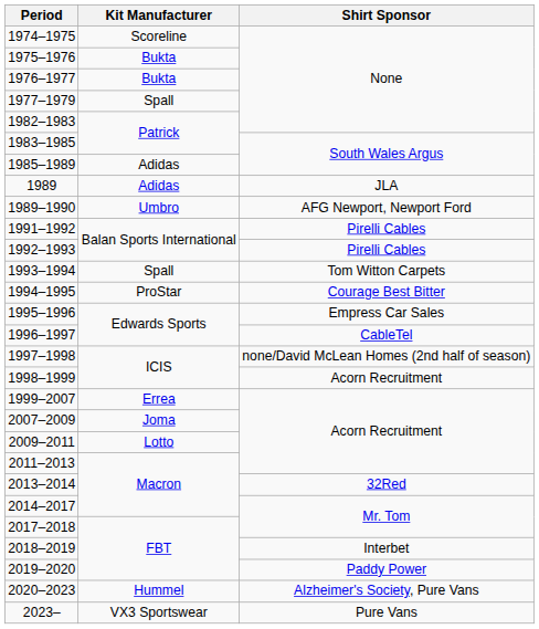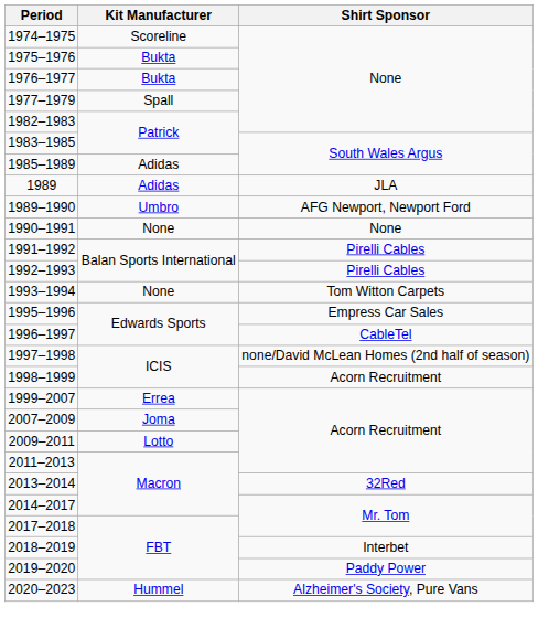+ row: 1990–1991 | None | None
1993–1994 | Kit Manufacturer: Spall -> None
- row: 1994–1995 | ProStar | Courage Best Bitter
- row: 2023– | VX3 Sportswear | Pure Vans
